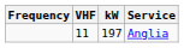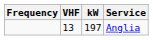Anglia | VHF: 11 -> 13
